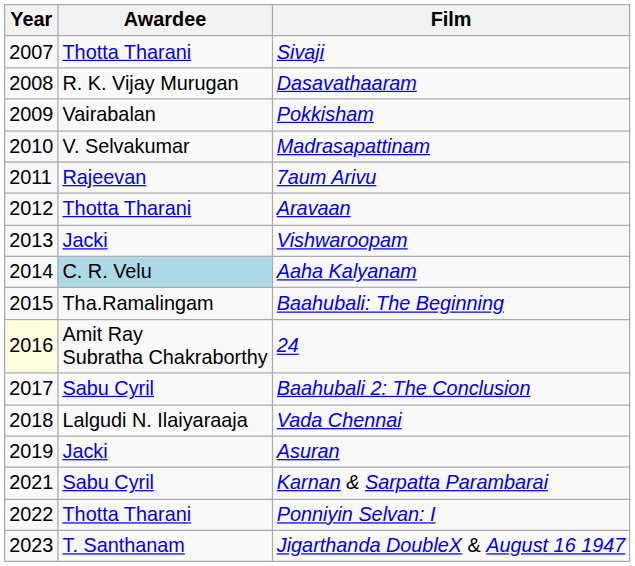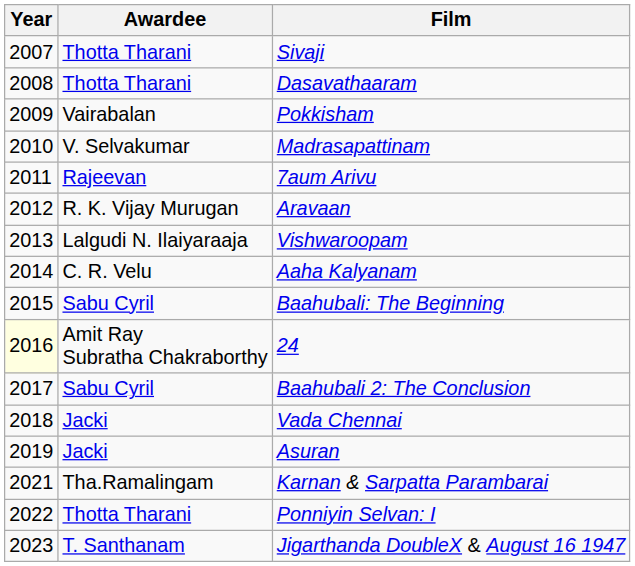Dasavathaaram | Awardee: R. K. Vijay Murugan -> Thotta Tharani
Aravaan | Awardee: Thotta Tharani -> R. K. Vijay Murugan
Vishwaroopam | Awardee: Jacki -> Lalgudi N. Ilaiyaraaja
Aaha Kalyanam | Awardee: lightblue background -> no background
Baahubali: The Beginning | Awardee: Tha.Ramalingam -> Sabu Cyril
Vada Chennai | Awardee: Lalgudi N. Ilaiyaraaja -> Jacki
Karnan & Sarpatta Parambarai | Awardee: Sabu Cyril -> Tha.Ramalingam
